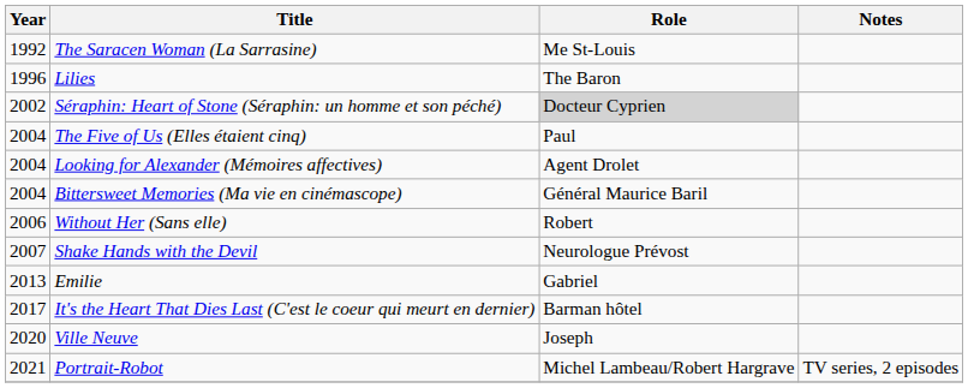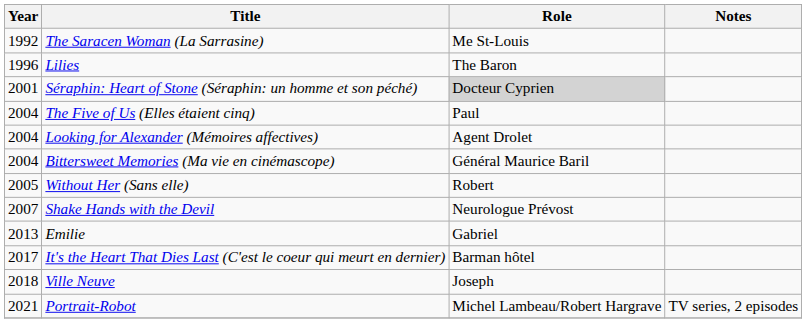Séraphin: Heart of Stone (Séraphin: un homme et son péché) | Year: 2002 -> 2001
Without Her (Sans elle) | Year: 2006 -> 2005
Ville Neuve | Year: 2020 -> 2018
